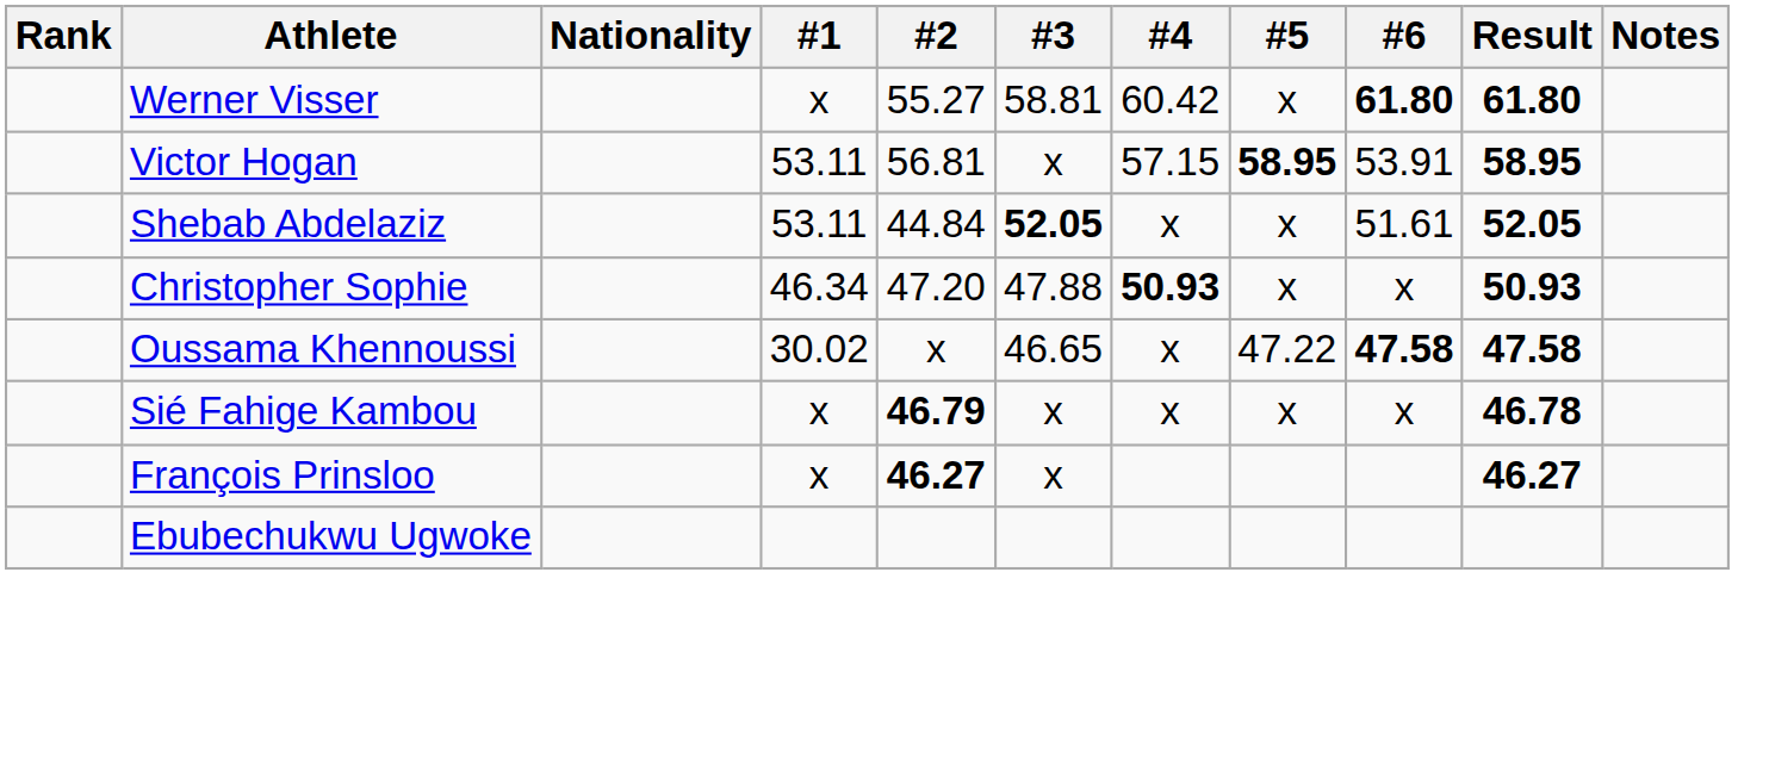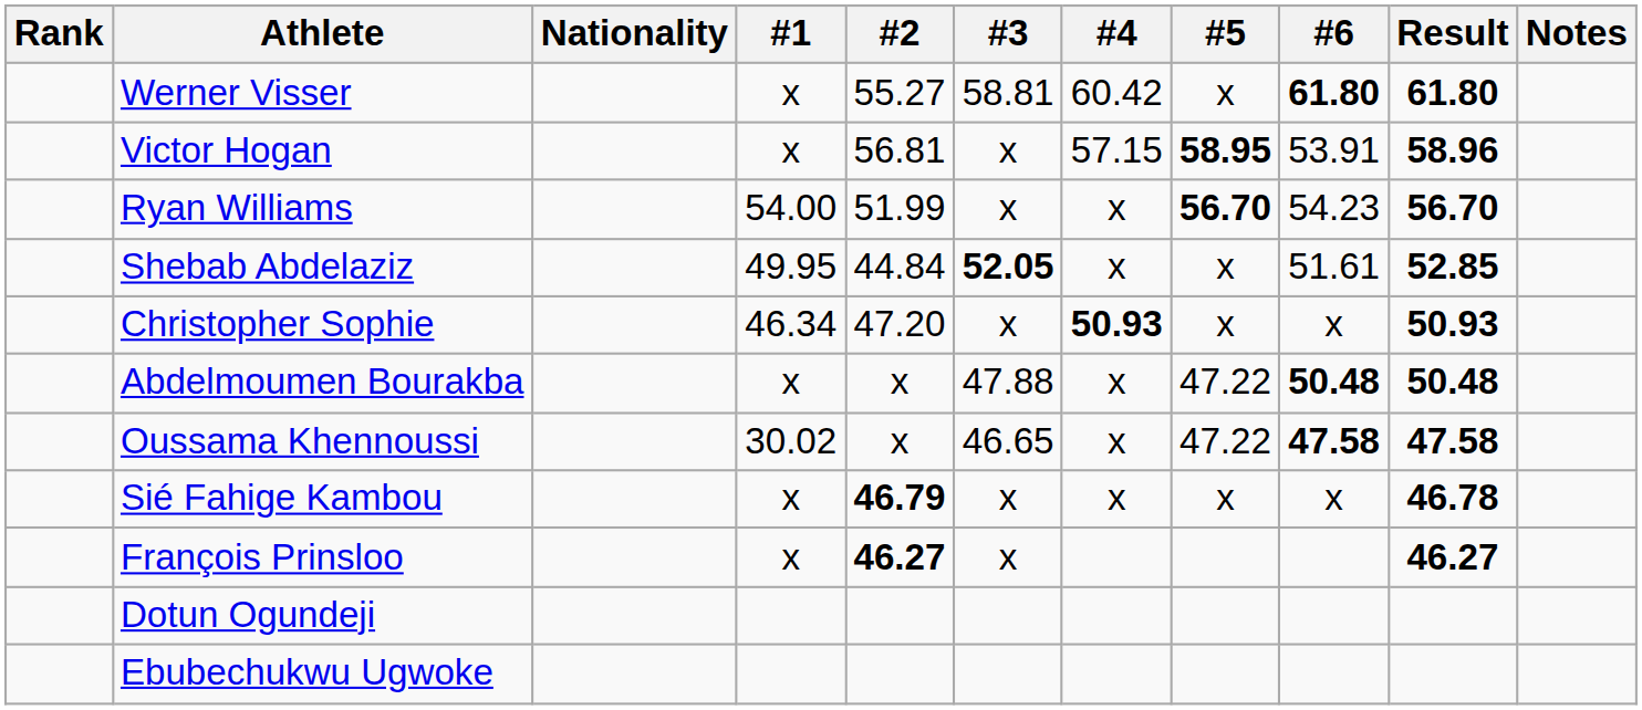Victor Hogan | #1: 53.11 -> x
Victor Hogan | Result: 58.95 -> 58.96
+ row: Ryan Williams | 54.00 | 51.99 | x | x | 56.70 | 54.23 | 56.70
Shebab Abdelaziz | #1: 53.11 -> 49.95
Shebab Abdelaziz | Result: 52.05 -> 52.85
Christopher Sophie | #3: 47.88 -> x
+ row: Abdelmoumen Bourakba | x | x | 47.88 | x | 47.22 | 50.48 | 50.48
+ row: Dotun Ogundeji
